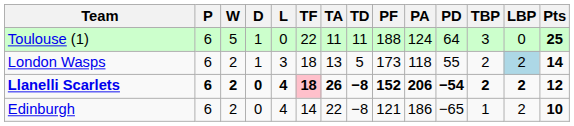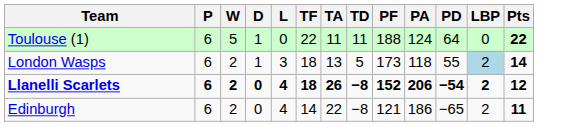- column: TBP | 3 | 2 | 2 | 1
Toulouse (1) | Pts: 25 -> 22
Llanelli Scarlets | TF: pink background -> no background
Edinburgh | Pts: 10 -> 11
